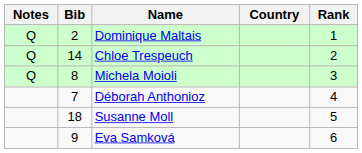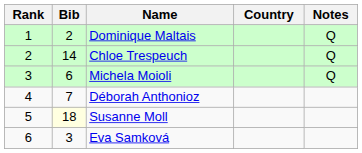columns swapped: Rank <-> Notes
Michela Moioli | Bib: 8 -> 6
Susanne Moll | Bib: no background -> lightyellow background
Eva Samková | Bib: 9 -> 3
